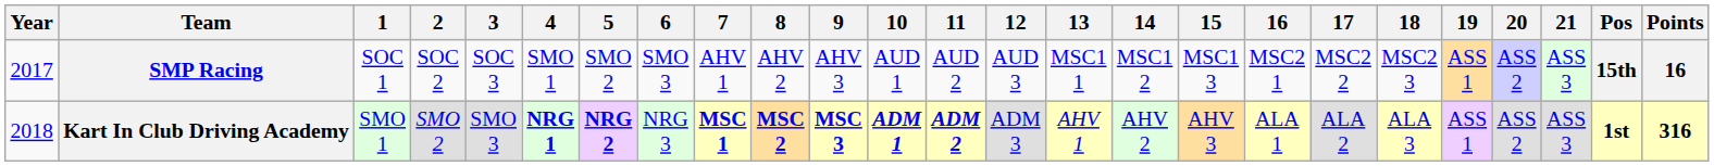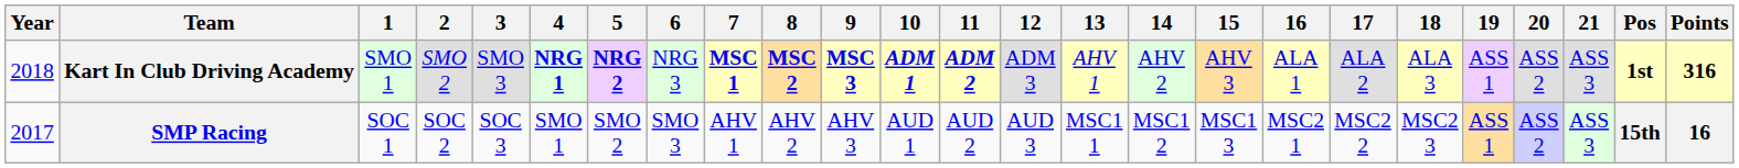rows swapped: SMP Racing <-> Kart In Club Driving Academy
